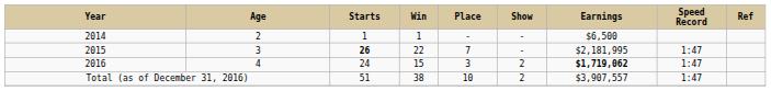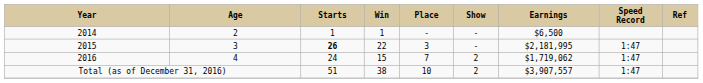2015 | Place: 7 -> 3
2016 | Place: 3 -> 7
2016 | Earnings: bold -> normal
